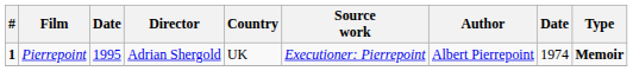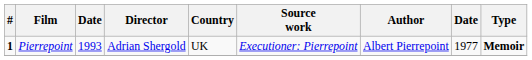Pierrepoint | column 3: 1995 -> 1993
Pierrepoint | column 8: 1974 -> 1977
